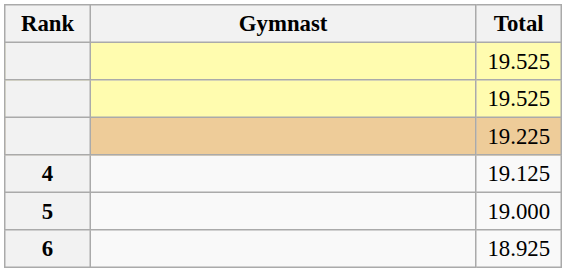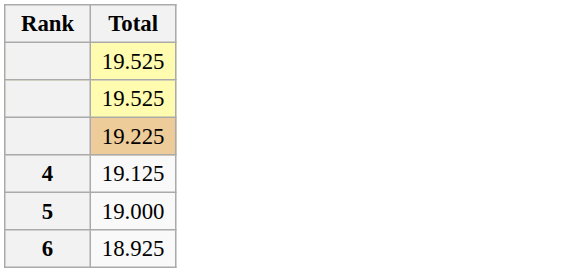- column: Gymnast
